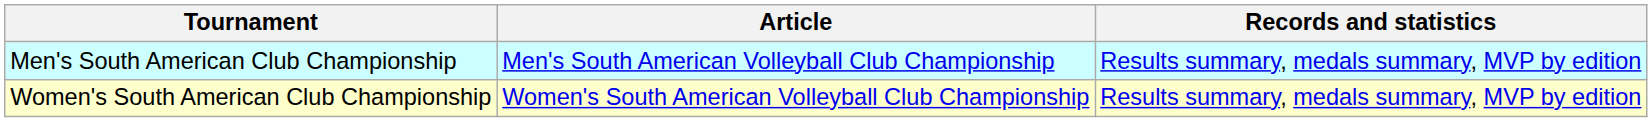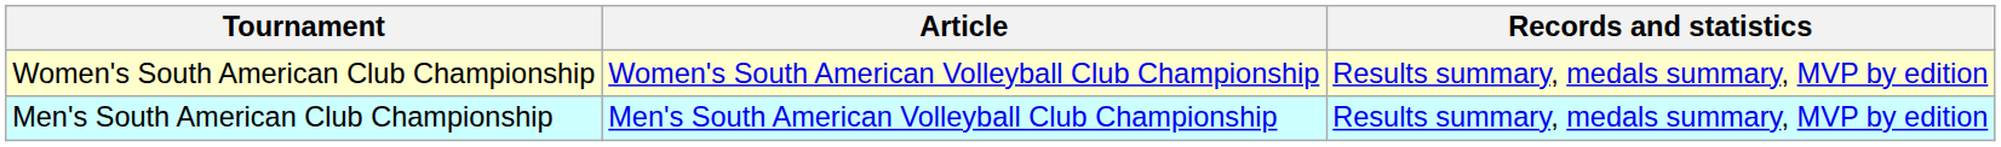rows swapped: Men's South American Club Championship <-> Women's South American Club Championship
